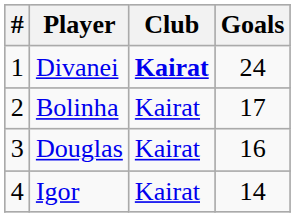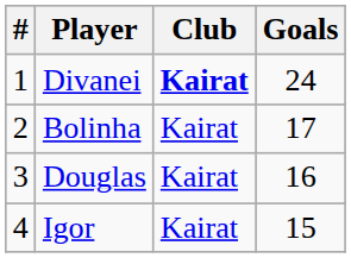Igor | Goals: 14 -> 15
